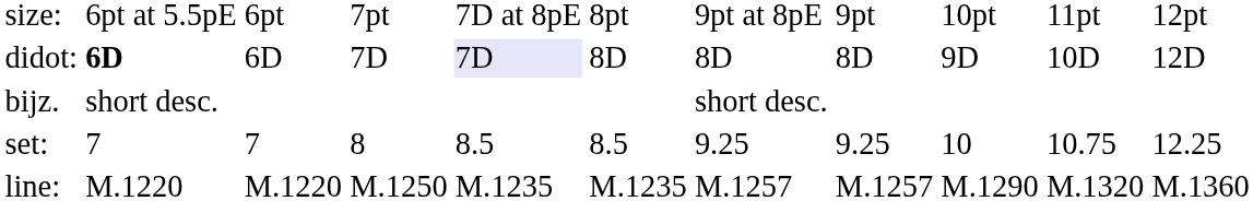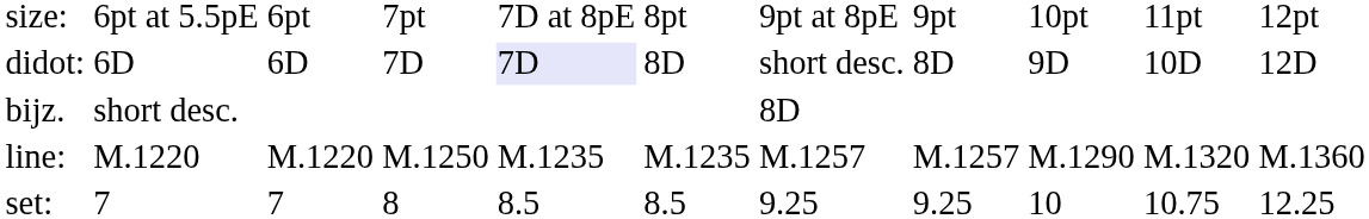didot: | column 2: bold -> normal
didot: | column 7: 8D -> short desc.
bijz. | column 7: short desc. -> 8D
rows swapped: set: <-> line:
